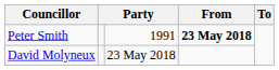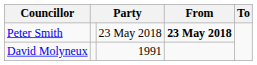Peter Smith | column 3: 1991 -> 23 May 2018
David Molyneux | column 3: 23 May 2018 -> 1991
